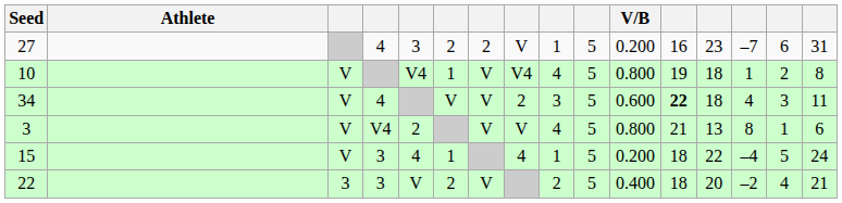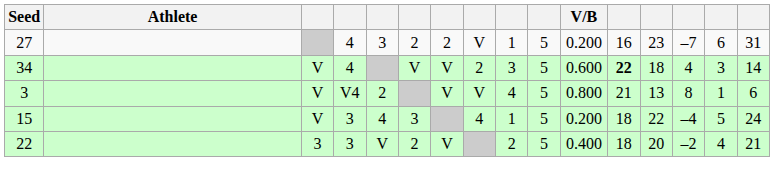- row: 10 | V | V4 | 1 | V | V4 | 4 | 5 | 0.800 | 19 | 18 | 1 | 2 | 8
34 | column 16: 11 -> 14
15 | column 6: 1 -> 3
